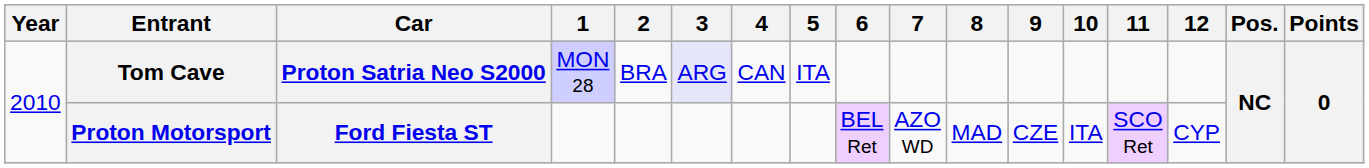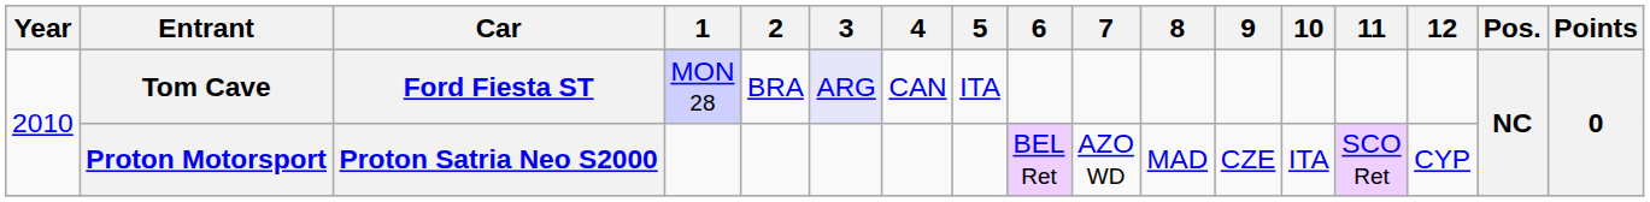Tom Cave | Car: Proton Satria Neo S2000 -> Ford Fiesta ST
Proton Motorsport | Car: Ford Fiesta ST -> Proton Satria Neo S2000
